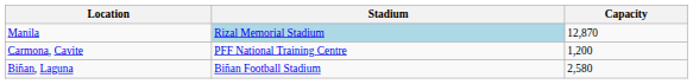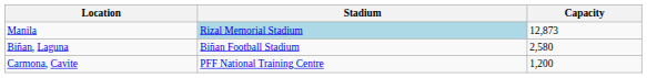Manila | Capacity: 12,870 -> 12,873
rows swapped: Biñan, Laguna <-> Carmona, Cavite
